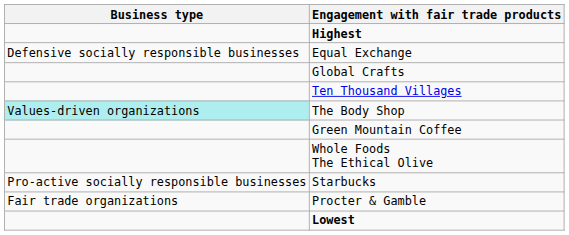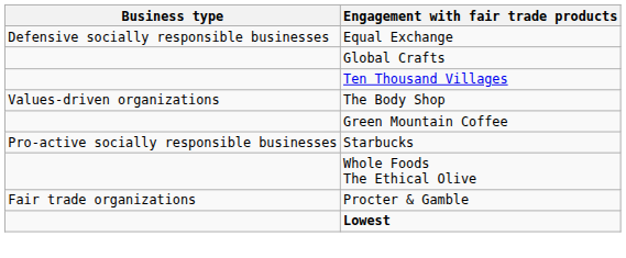- row: Highest
The Body Shop | Business type: paleturquoise background -> no background
rows swapped: Starbucks <-> Whole Foods The Ethical Olive
